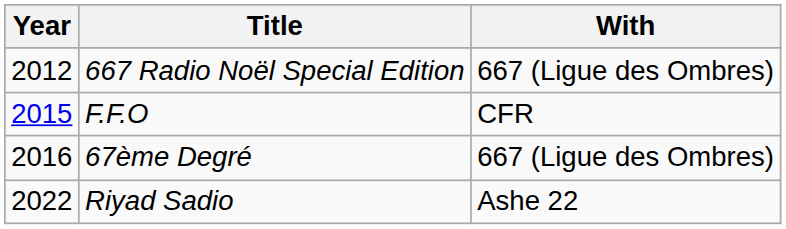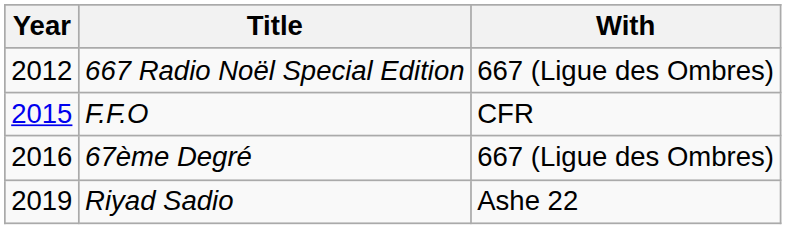Riyad Sadio | Year: 2022 -> 2019
